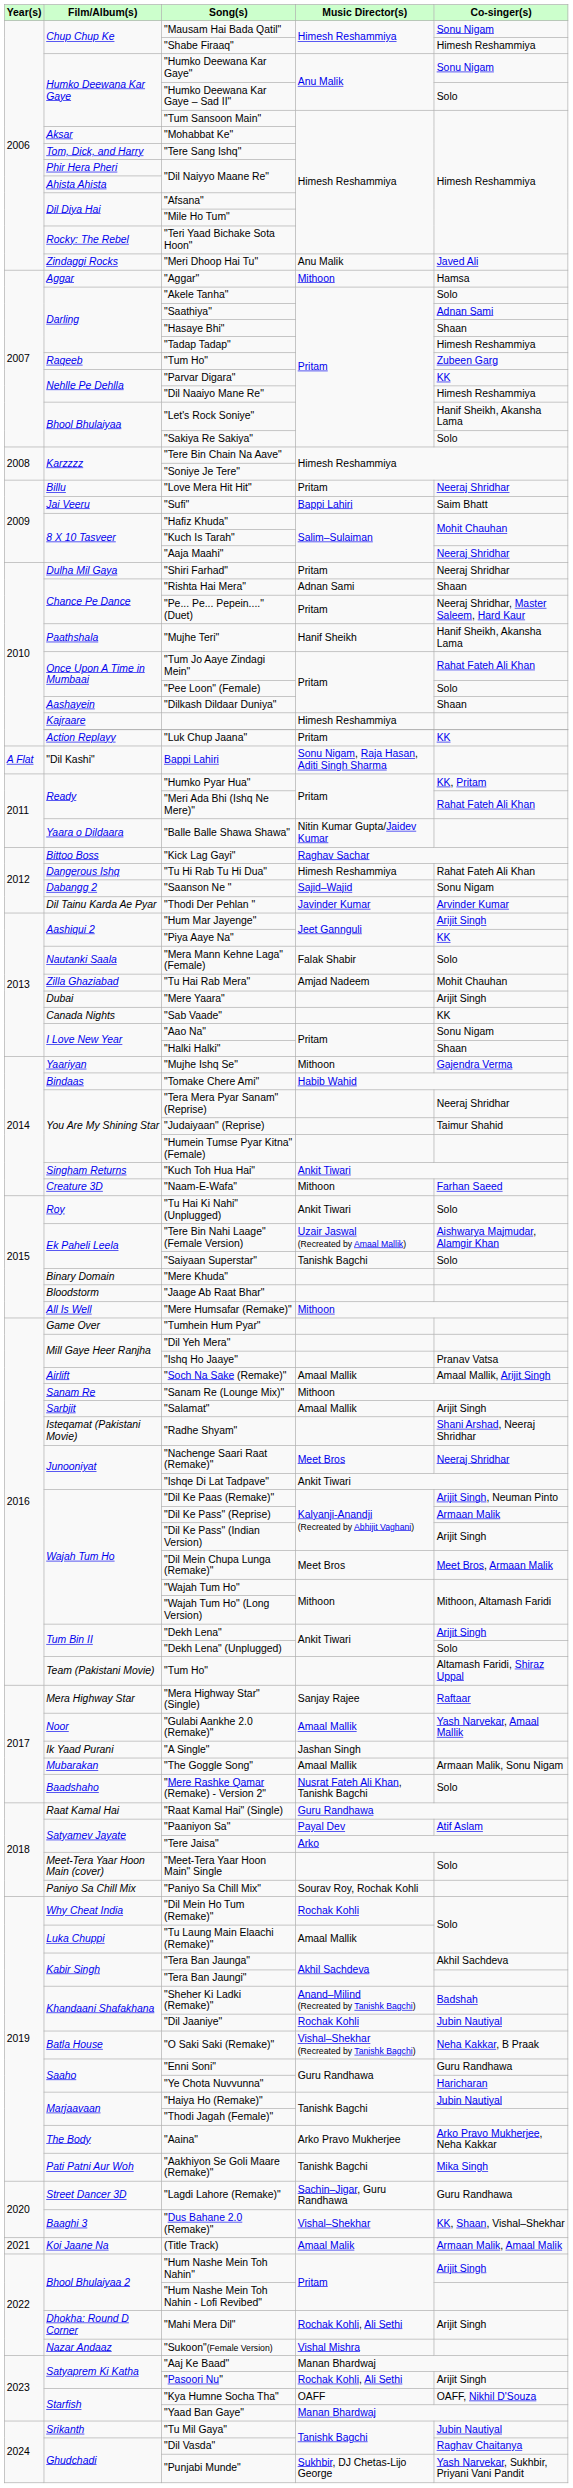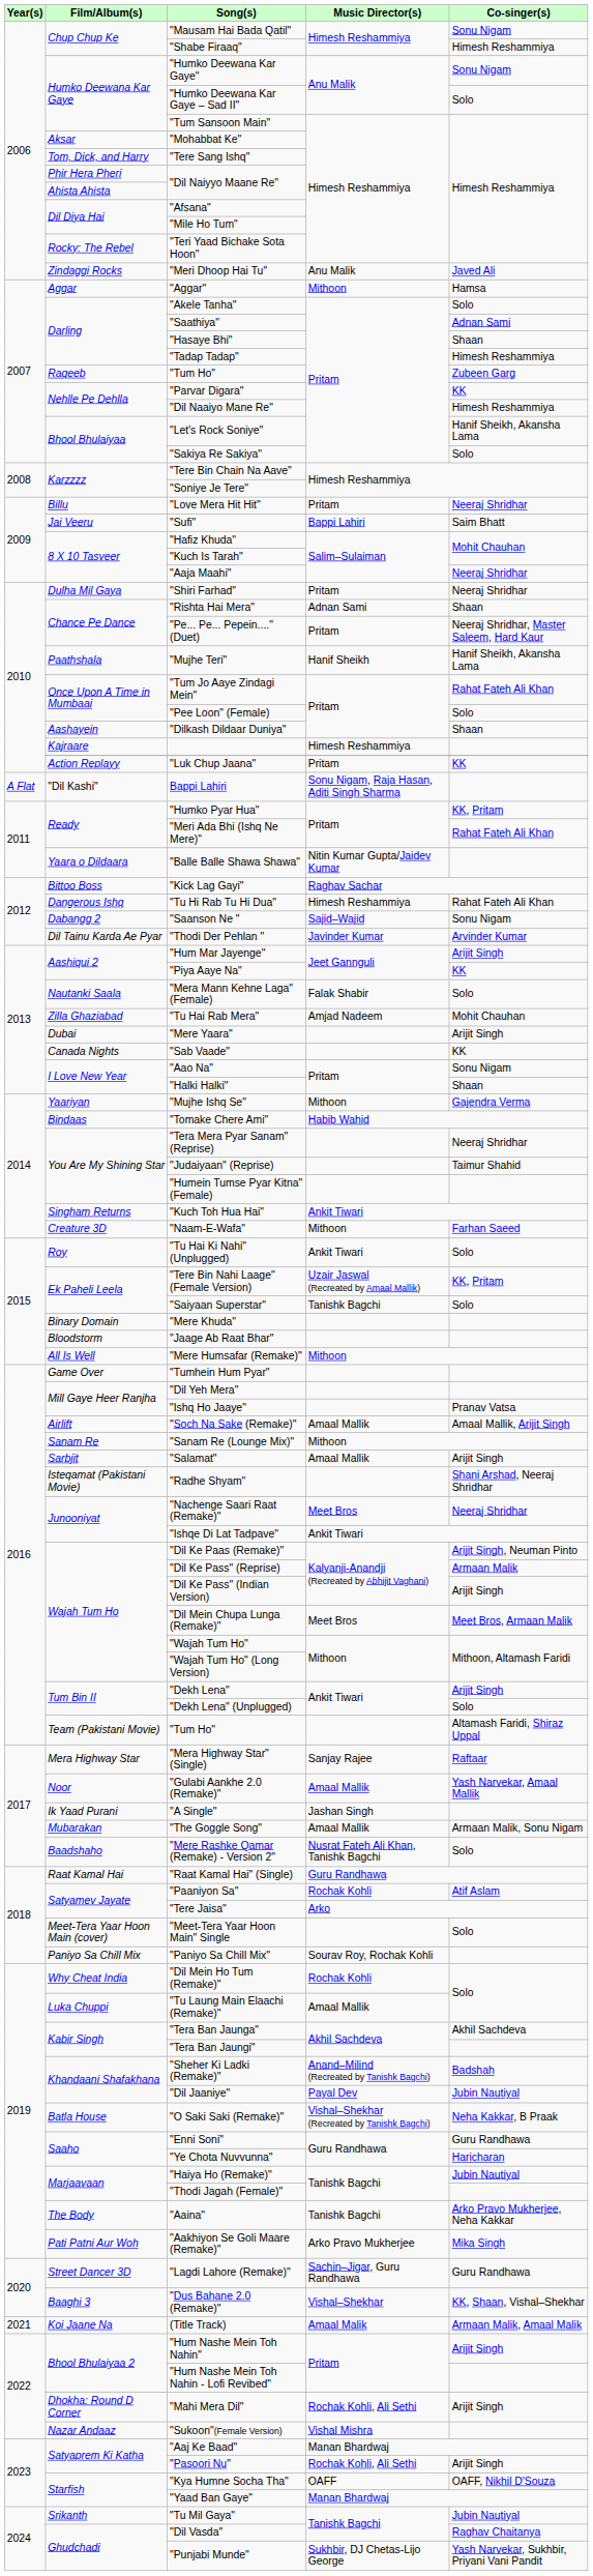"Tere Bin Nahi Laage" (Female Version) | Co-singer(s): Aishwarya Majmudar, Alamgir Khan -> KK, Pritam
"Paaniyon Sa" | Music Director(s): Payal Dev -> Rochak Kohli
"Dil Jaaniye" | Music Director(s): Rochak Kohli -> Payal Dev
"Aaina" | Music Director(s): Arko Pravo Mukherjee -> Tanishk Bagchi
"Aakhiyon Se Goli Maare (Remake)" | Music Director(s): Tanishk Bagchi -> Arko Pravo Mukherjee
